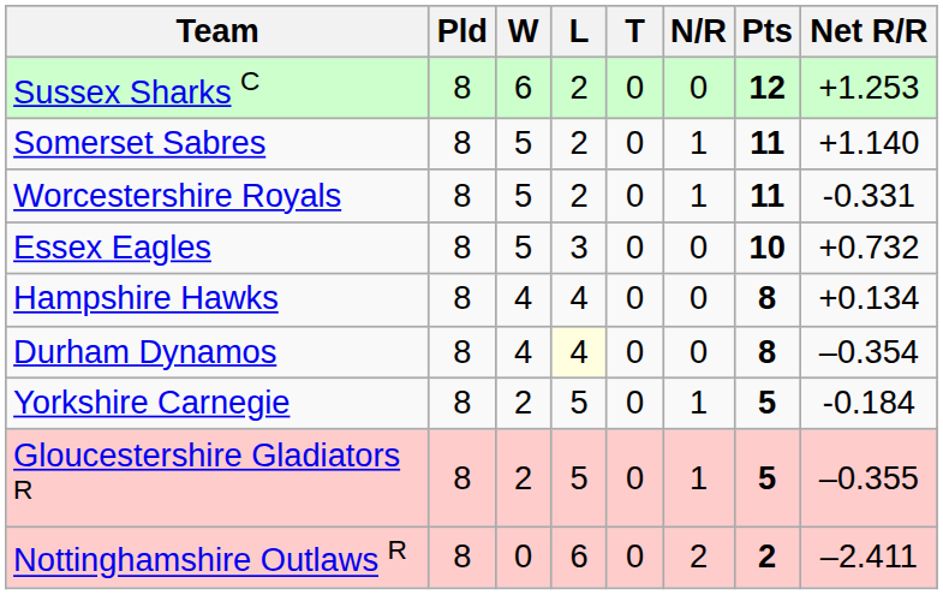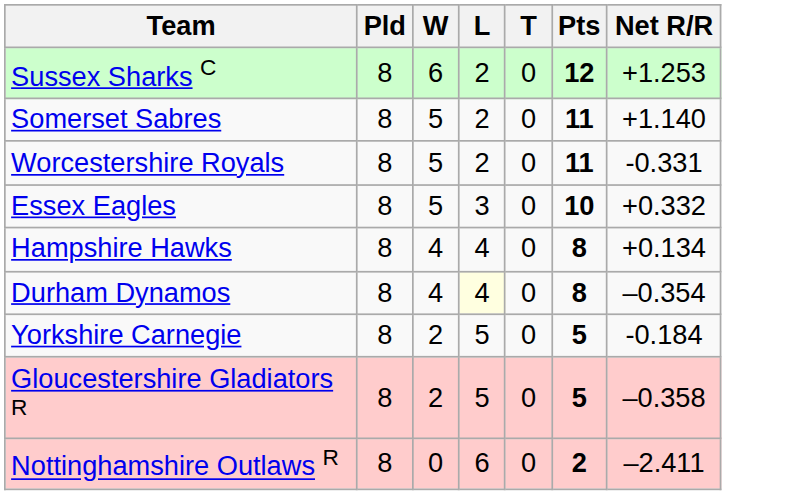- column: N/R | 0 | 1 | 1 | 0 | 0 | 0 | 1 | 1 | 2
Essex Eagles | Net R/R: +0.732 -> +0.332
Gloucestershire Gladiators R | Net R/R: –0.355 -> –0.358
